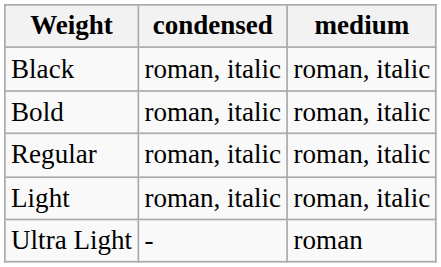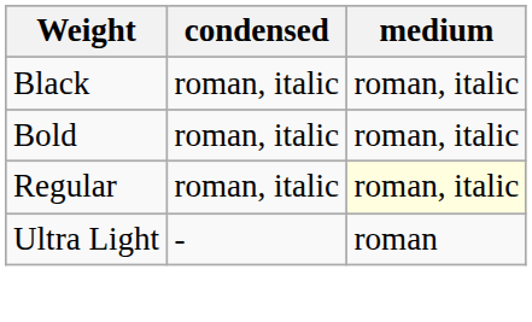Regular | medium: no background -> lightyellow background
- row: Light | roman, italic | roman, italic
